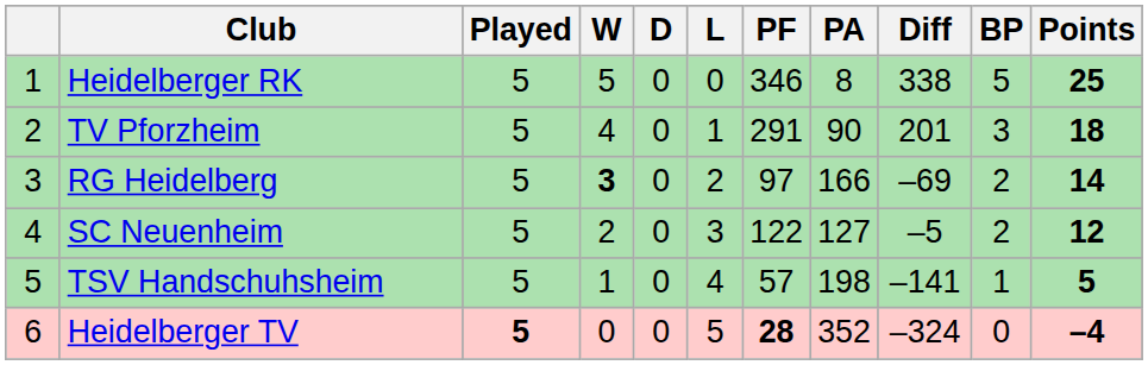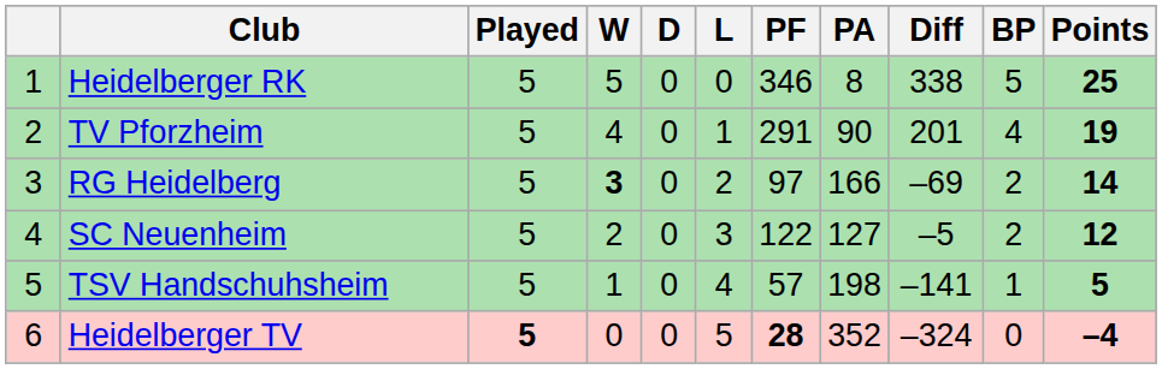TV Pforzheim | BP: 3 -> 4
TV Pforzheim | Points: 18 -> 19
